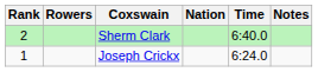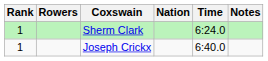Sherm Clark | Rank: 2 -> 1
Sherm Clark | Time: 6:40.0 -> 6:24.0
Joseph Crickx | Time: 6:24.0 -> 6:40.0
